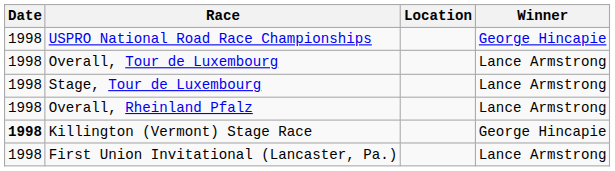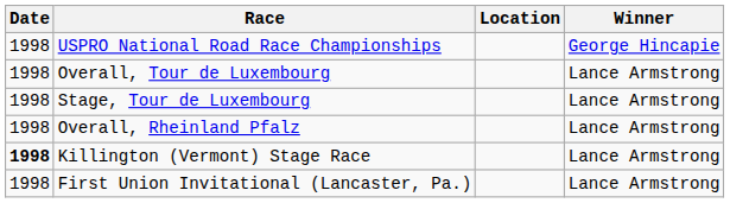Killington (Vermont) Stage Race | Winner: George Hincapie -> Lance Armstrong
